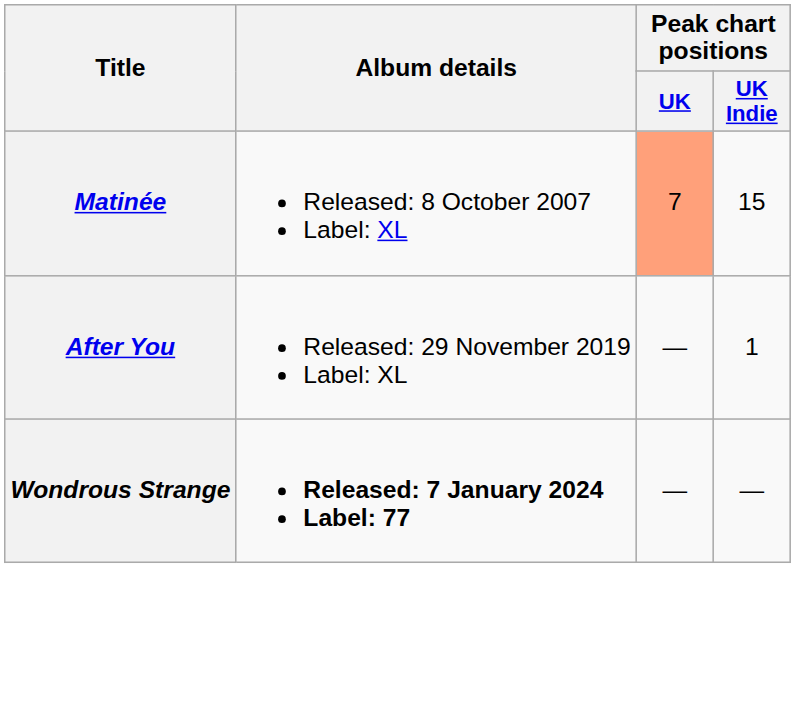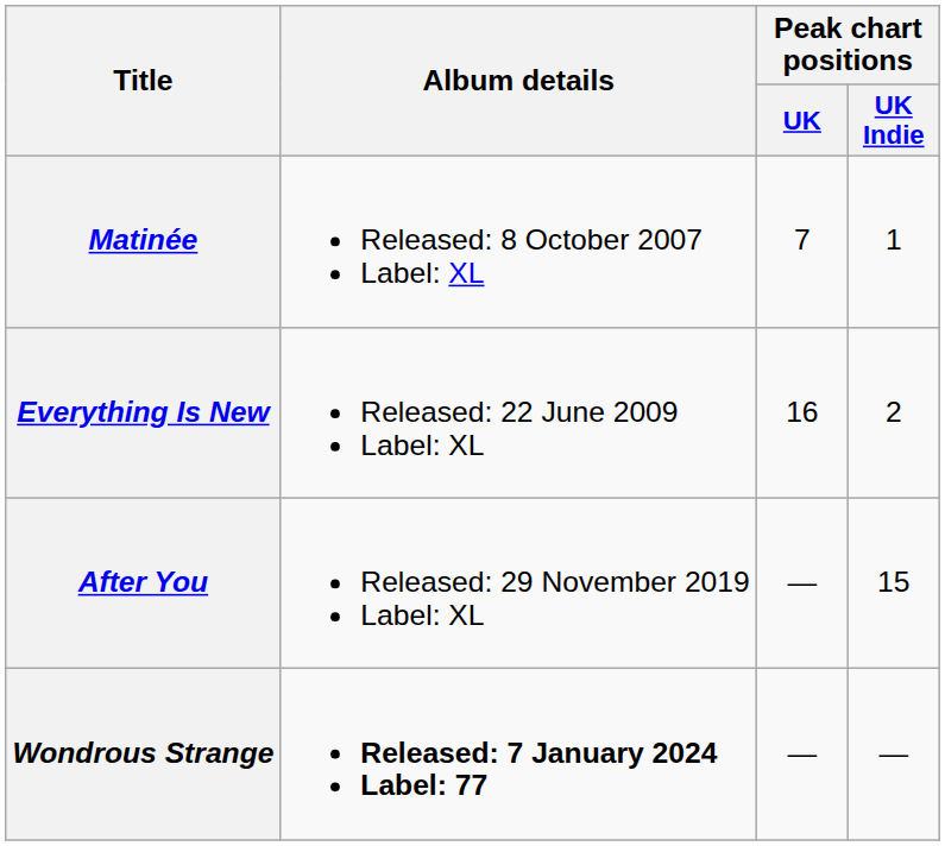Matinée | Peak chart positions / UK: lightsalmon background -> no background
Matinée | Peak chart positions / UK Indie: 15 -> 1
+ row: Everything Is New | Released: 22 June 2009 Label: XL | 16 | 2
After You | Peak chart positions / UK Indie: 1 -> 15
